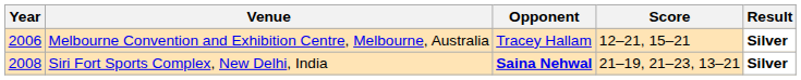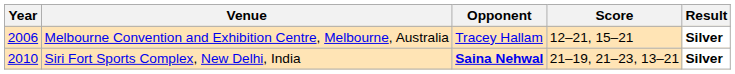Siri Fort Sports Complex, New Delhi, India | Year: 2008 -> 2010
